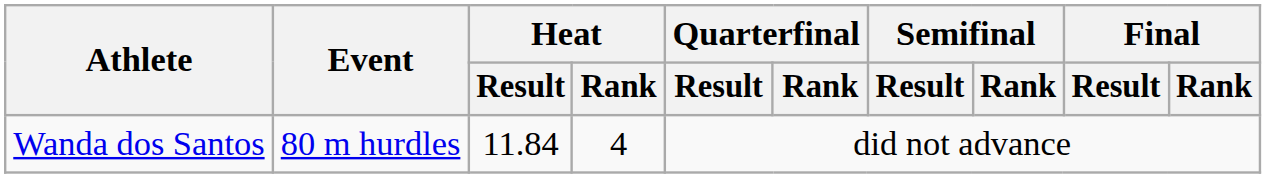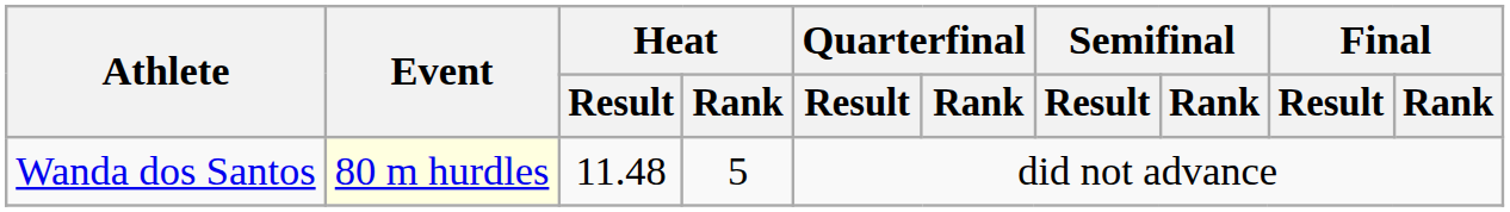Wanda dos Santos | Event: no background -> lightyellow background
Wanda dos Santos | Heat / Result: 11.84 -> 11.48
Wanda dos Santos | Heat / Rank: 4 -> 5
